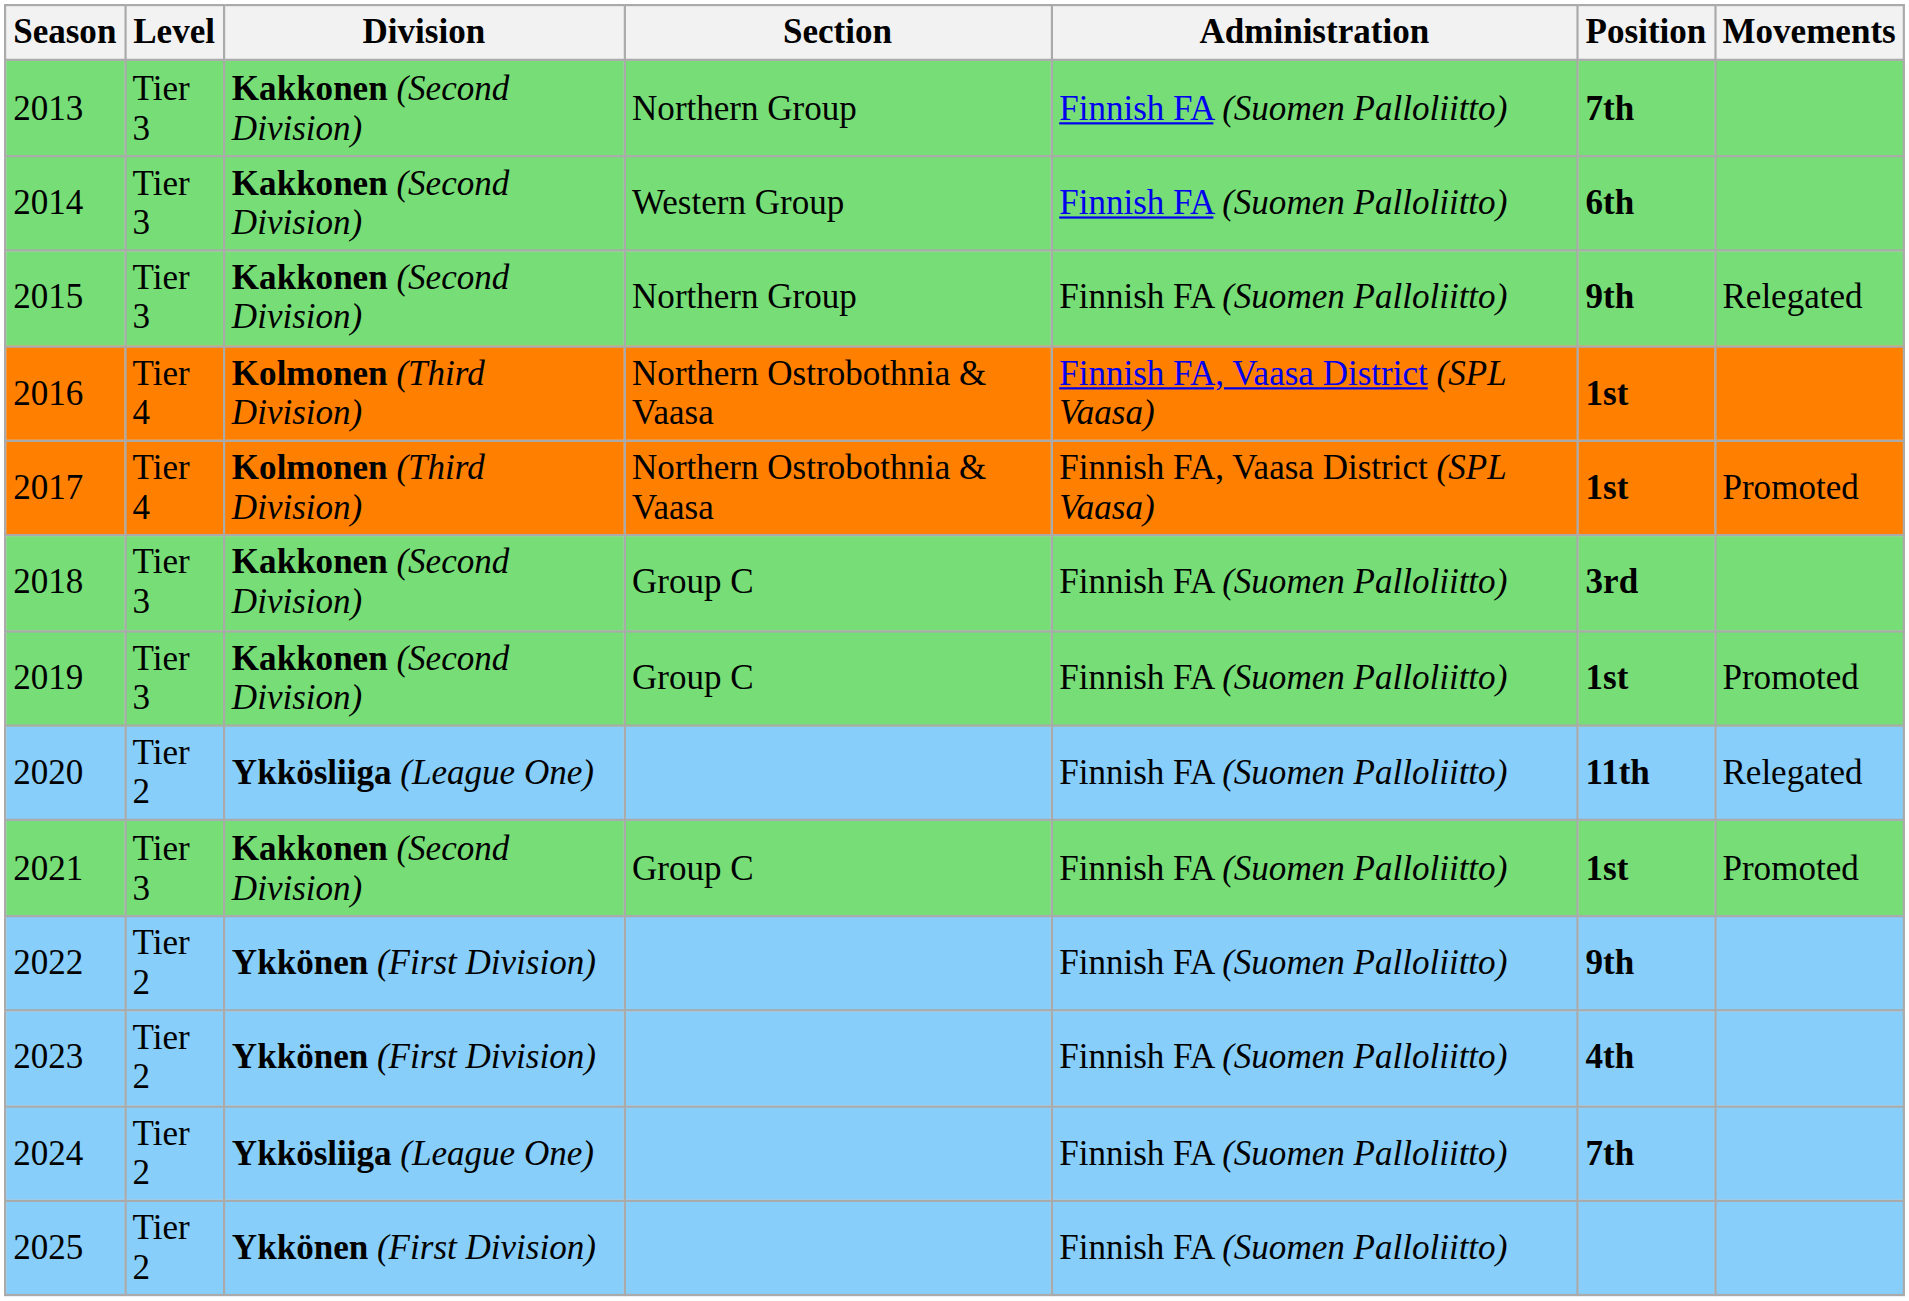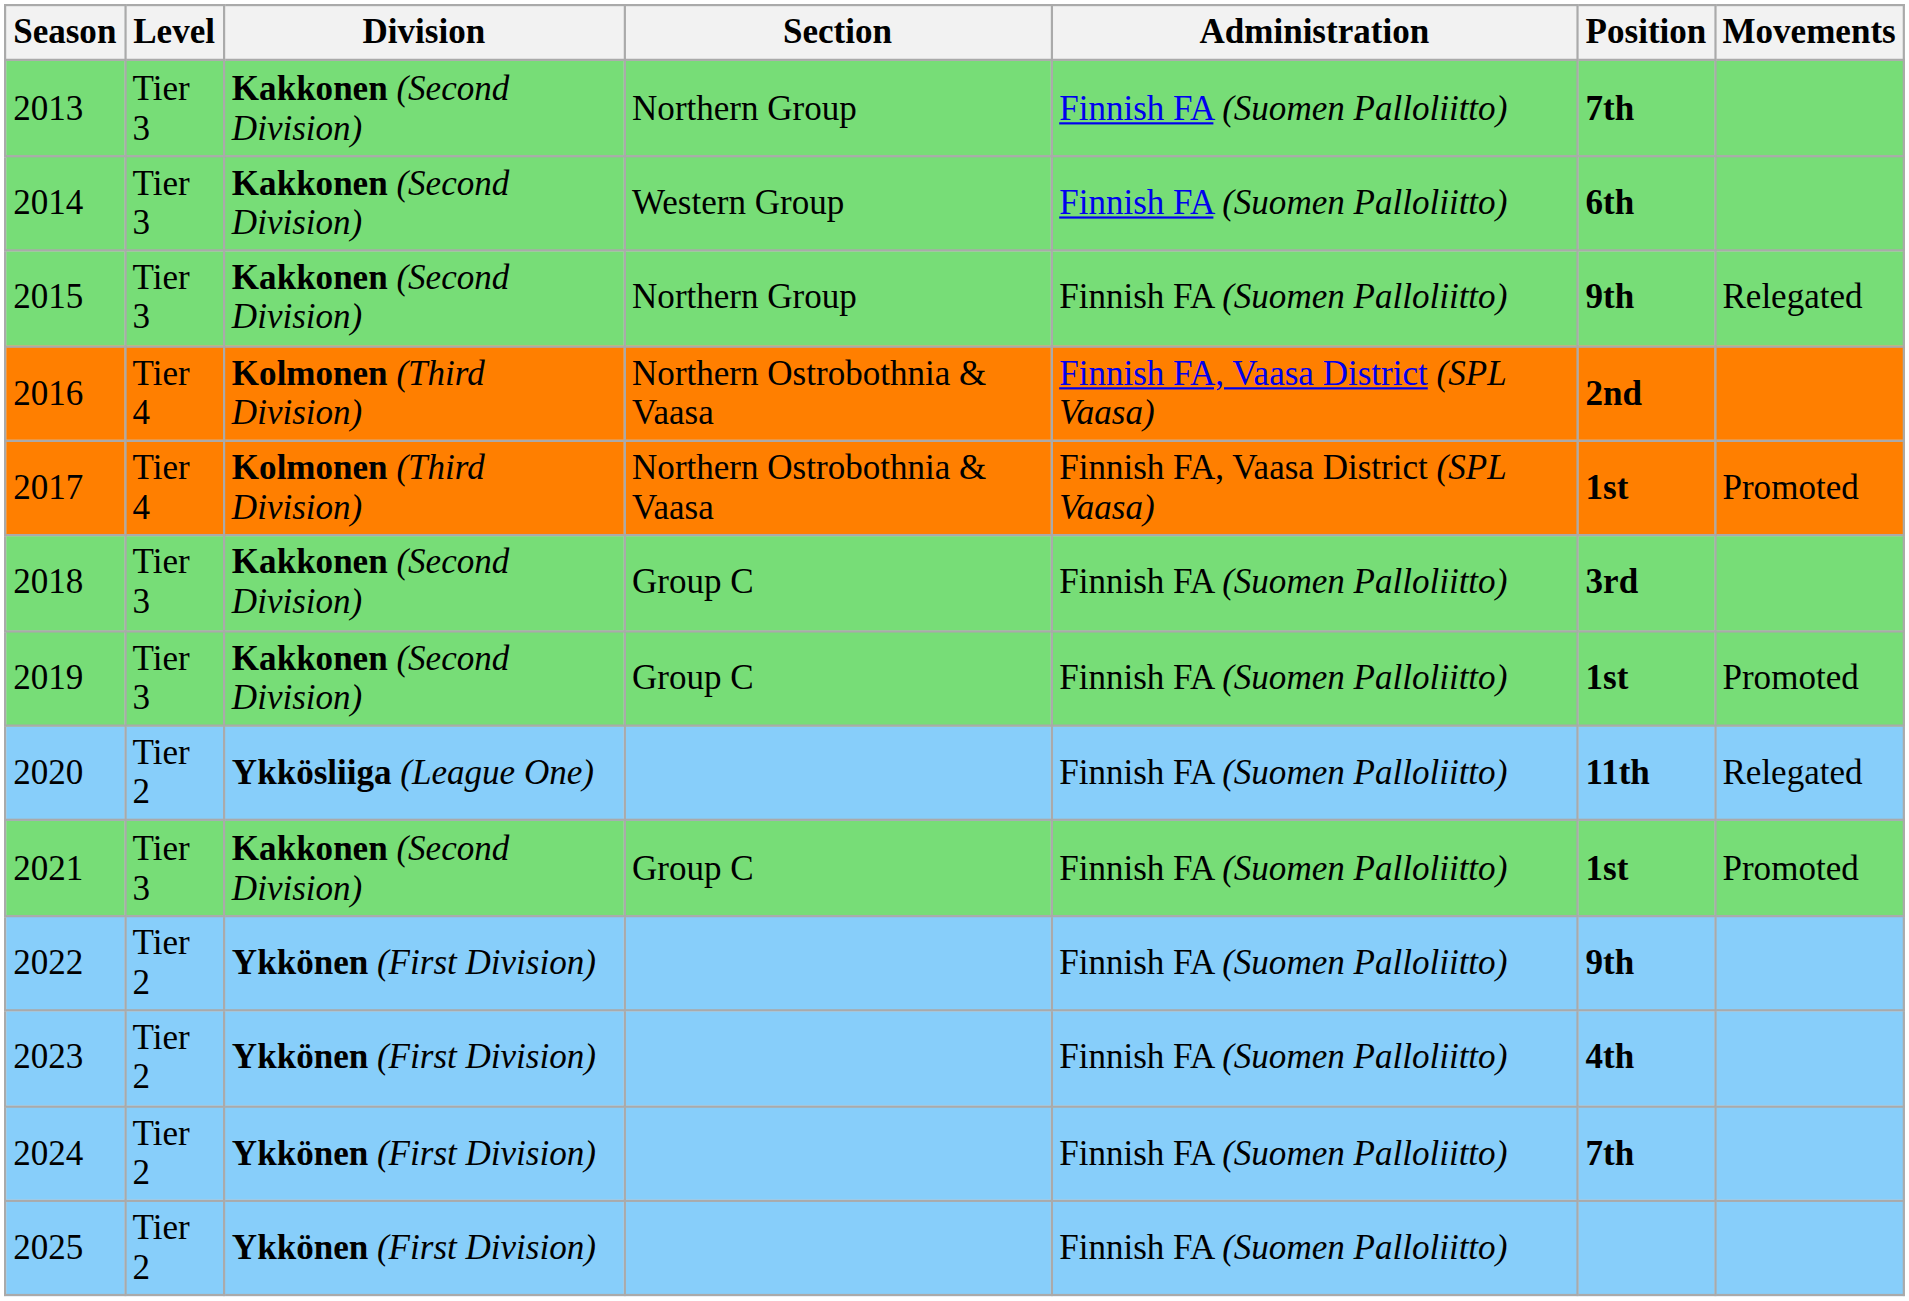2016 | Position: 1st -> 2nd
2024 | Division: Ykkösliiga (League One) -> Ykkönen (First Division)
